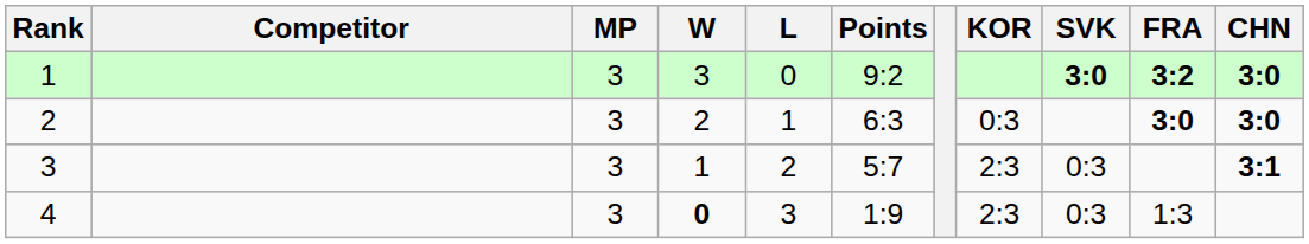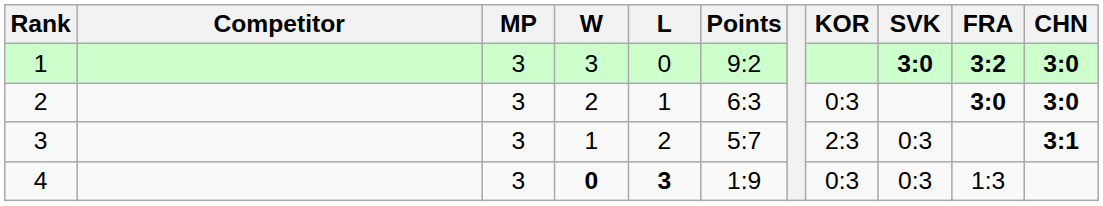4 | L: normal -> bold
4 | KOR: 2:3 -> 0:3
